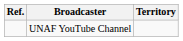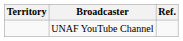columns swapped: Territory <-> Ref.
